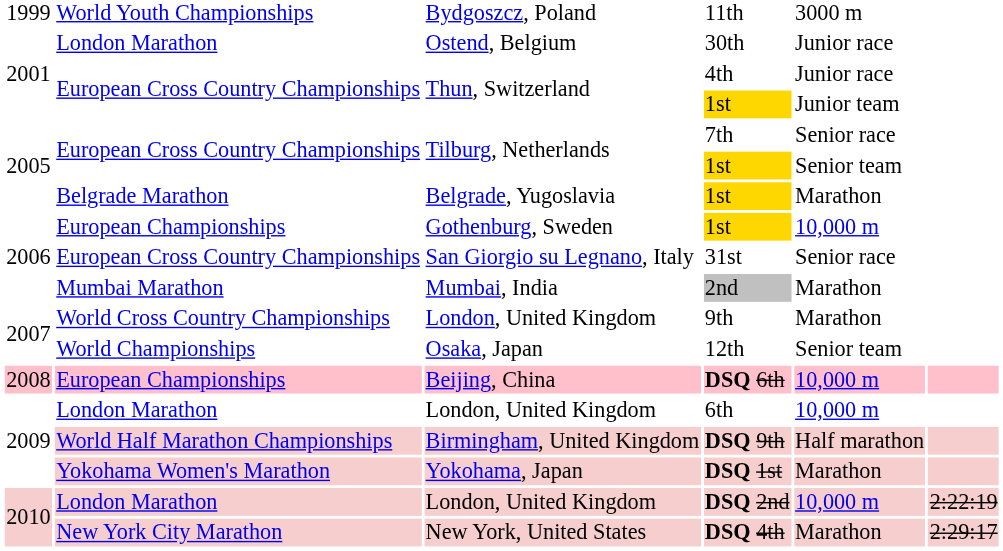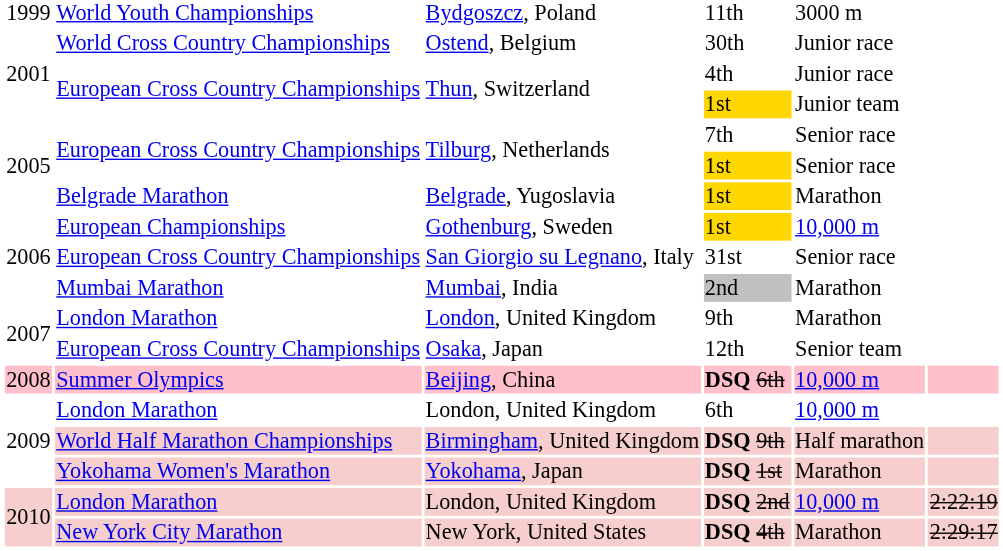30th | column 2: London Marathon -> World Cross Country Championships
Tilburg, Netherlands / 1st | column 5: Senior team -> Senior race
9th | column 2: World Cross Country Championships -> London Marathon
12th | column 2: World Championships -> European Cross Country Championships
DSQ 6th | column 2: European Championships -> Summer Olympics
